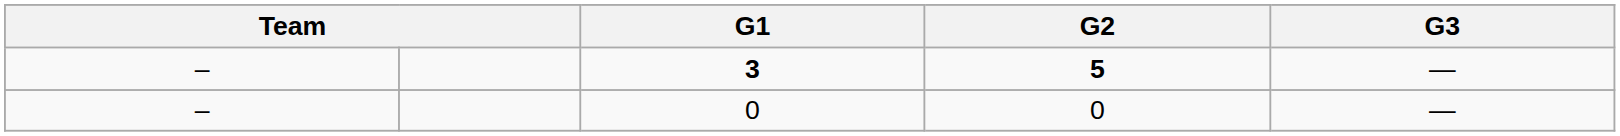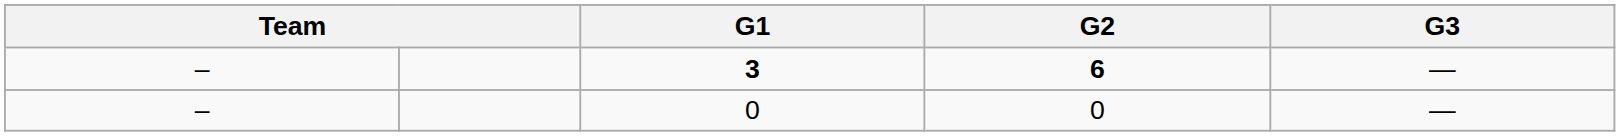3 | G2: 5 -> 6
